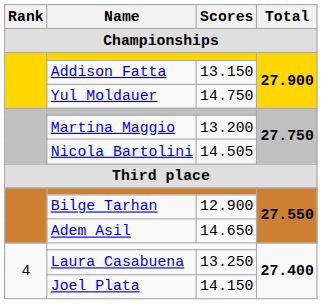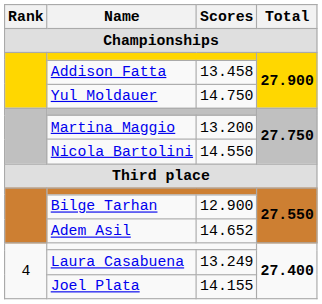Addison Fatta | Scores: 13.150 -> 13.458
Nicola Bartolini | Scores: 14.505 -> 14.550
Adem Asil | Scores: 14.650 -> 14.652
Laura Casabuena | Scores: 13.250 -> 13.249
Joel Plata | Scores: 14.150 -> 14.155
